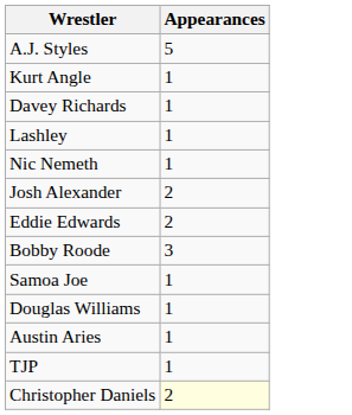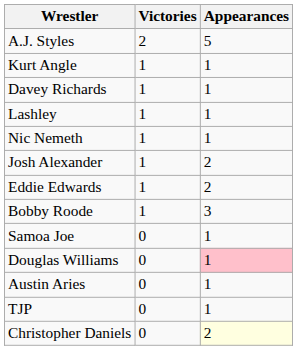+ column: Victories | 2 | 1 | 1 | 1 | 1 | 1 | 1 | 1 | 0 | 0 | 0 | 0 | 0
Douglas Williams | Appearances: no background -> pink background
